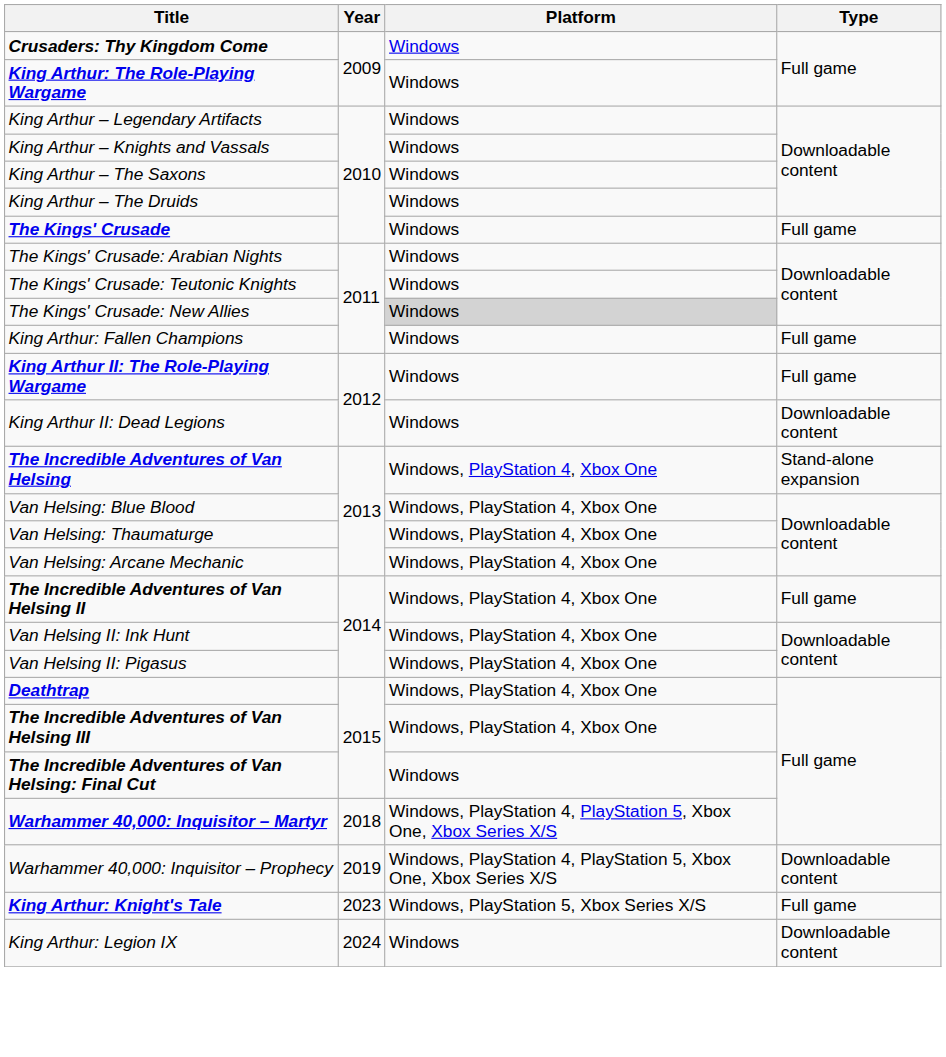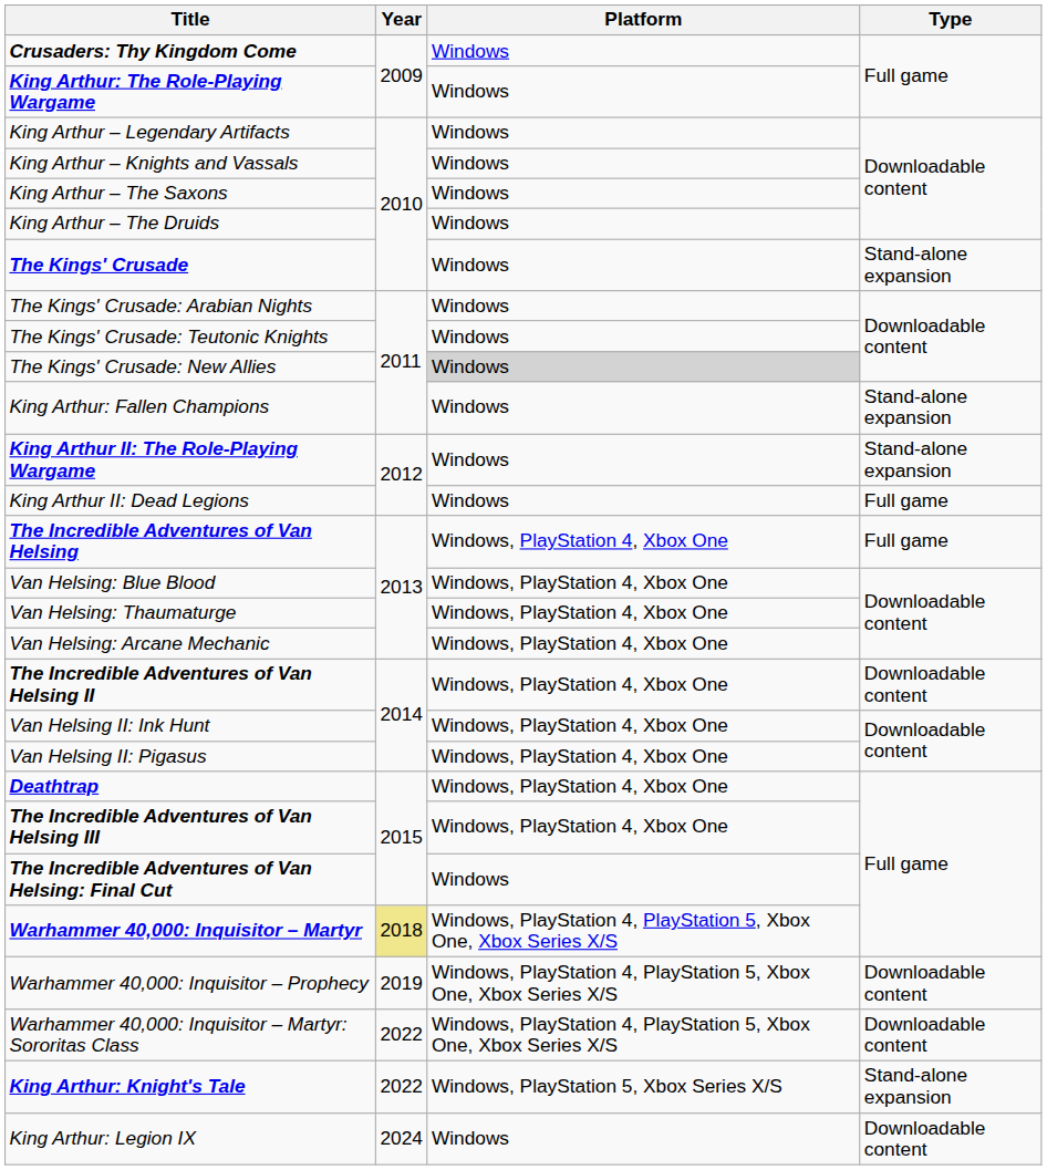The Kings' Crusade | Type: Full game -> Stand-alone expansion
King Arthur: Fallen Champions | Type: Full game -> Stand-alone expansion
King Arthur II: The Role-Playing Wargame | Type: Full game -> Stand-alone expansion
King Arthur II: Dead Legions | Type: Downloadable content -> Full game
The Incredible Adventures of Van Helsing | Type: Stand-alone expansion -> Full game
The Incredible Adventures of Van Helsing II | Type: Full game -> Downloadable content
Warhammer 40,000: Inquisitor – Martyr | Year: no background -> khaki background
+ row: Warhammer 40,000: Inquisitor – Martyr: Sororitas Class | 2022 | Windows, PlayStation 4, PlayStation 5, Xbox One, Xbox Series X/S | Downloadable content
King Arthur: Knight's Tale | Year: 2023 -> 2022
King Arthur: Knight's Tale | Type: Full game -> Stand-alone expansion
